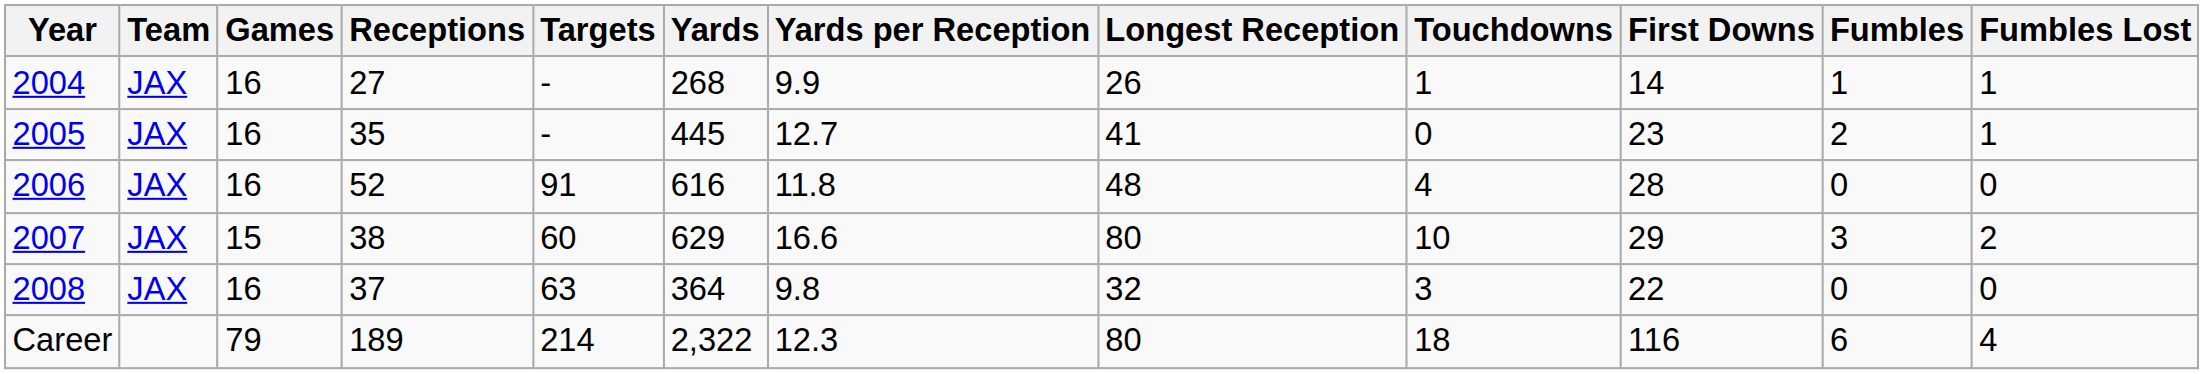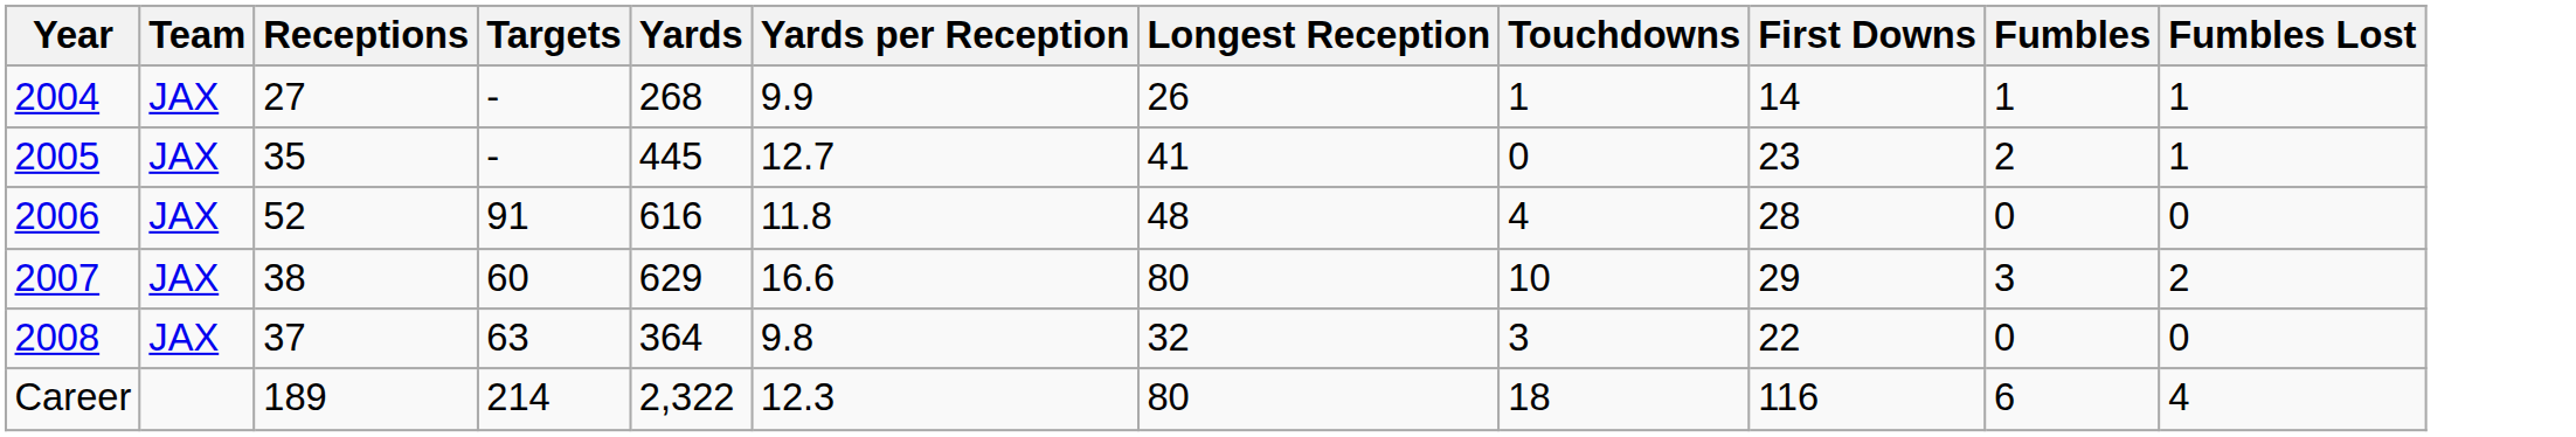- column: Games | 16 | 16 | 16 | 15 | 16 | 79
